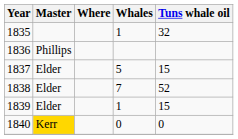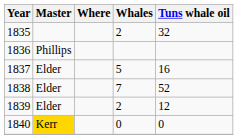1835 | Whales: 1 -> 2
1837 | Tuns whale oil: 15 -> 16
1839 | Whales: 1 -> 2
1839 | Tuns whale oil: 15 -> 12
